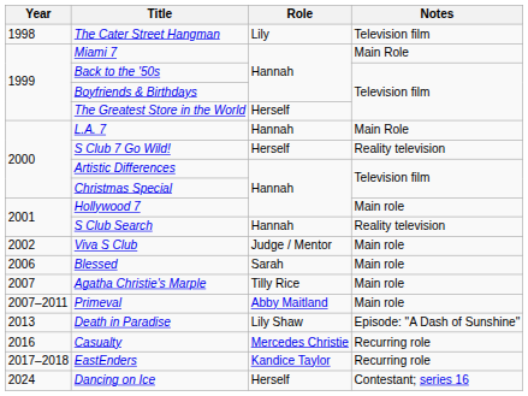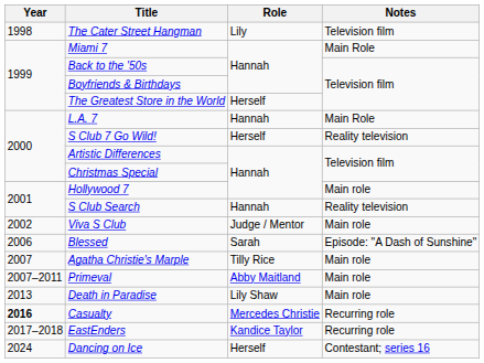Blessed | Notes: Main role -> Episode: "A Dash of Sunshine"
Death in Paradise | Notes: Episode: "A Dash of Sunshine" -> Main role
Casualty | Year: normal -> bold
